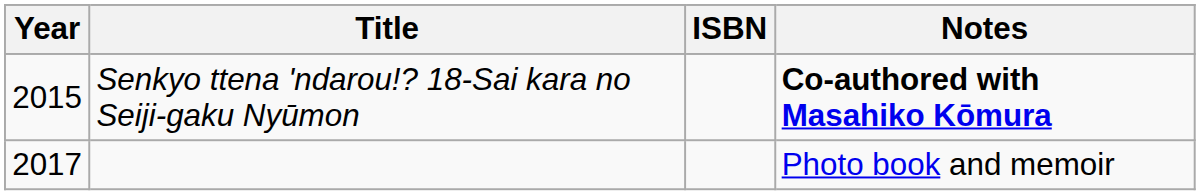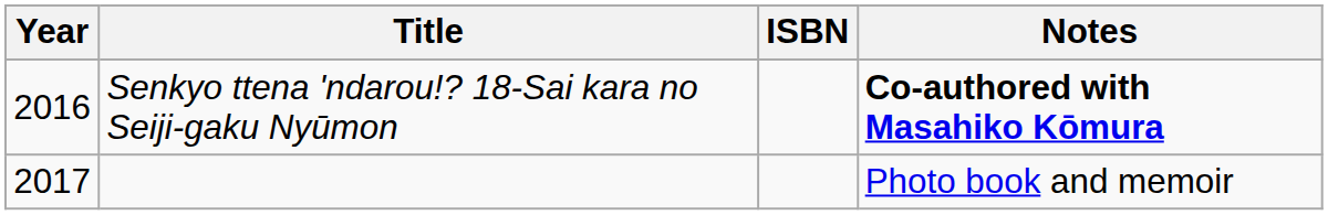Senkyo ttena 'ndarou!? 18-Sai kara no Seiji-gaku Nyūmon | Year: 2015 -> 2016
